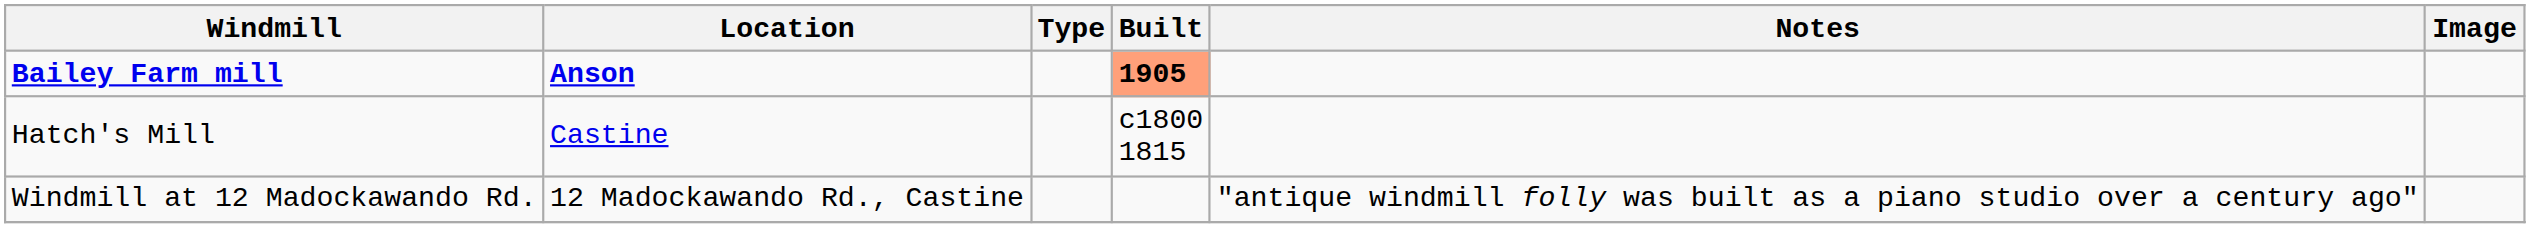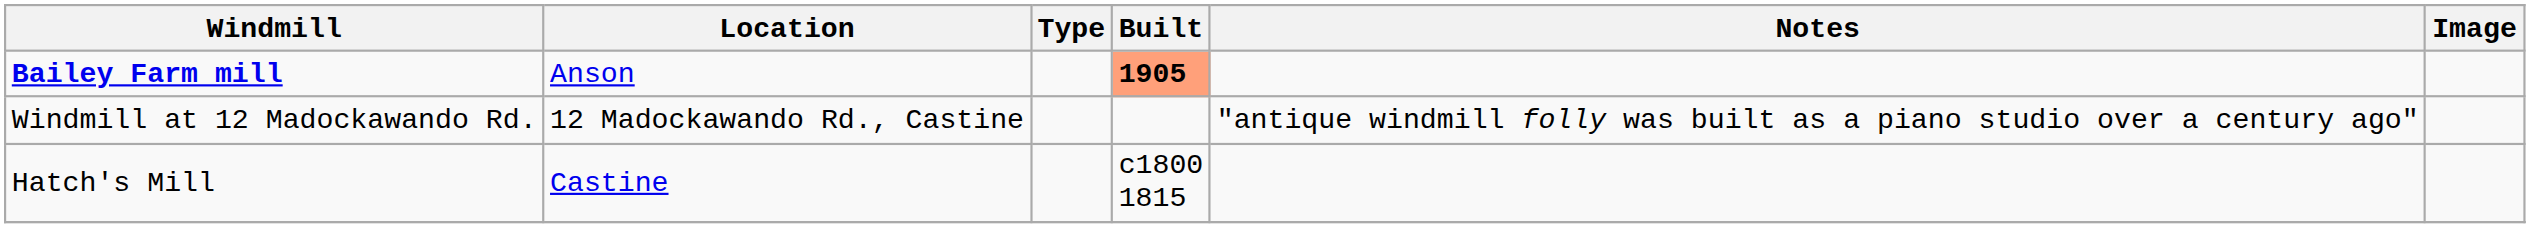Bailey Farm mill | Location: bold -> normal
rows swapped: Hatch's Mill <-> Windmill at 12 Madockawando Rd.
